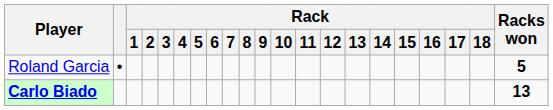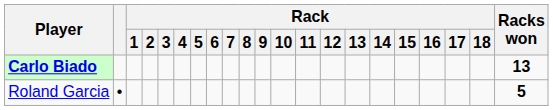rows swapped: Carlo Biado <-> Roland Garcia
